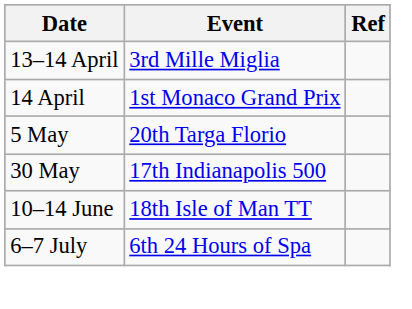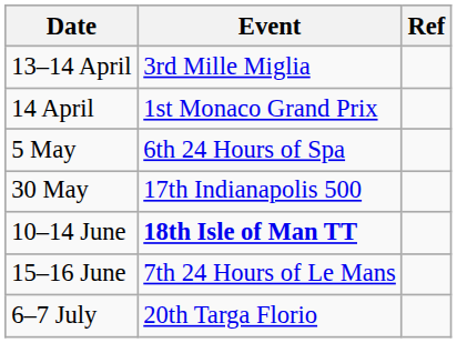5 May | Event: 20th Targa Florio -> 6th 24 Hours of Spa
10–14 June | Event: normal -> bold
+ row: 15–16 June | 7th 24 Hours of Le Mans
6–7 July | Event: 6th 24 Hours of Spa -> 20th Targa Florio
